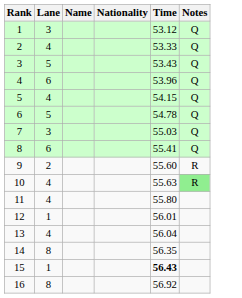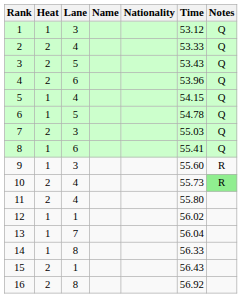+ column: Heat | 1 | 2 | 2 | 2 | 1 | 1 | 2 | 1 | 1 | 2 | 2 | 1 | 1 | 1 | 2 | 2
9 | Lane: 2 -> 3
10 | Time: 55.63 -> 55.73
12 | Time: 56.01 -> 56.02
13 | Lane: 4 -> 7
14 | Time: 56.35 -> 56.33
15 | Time: bold -> normal
